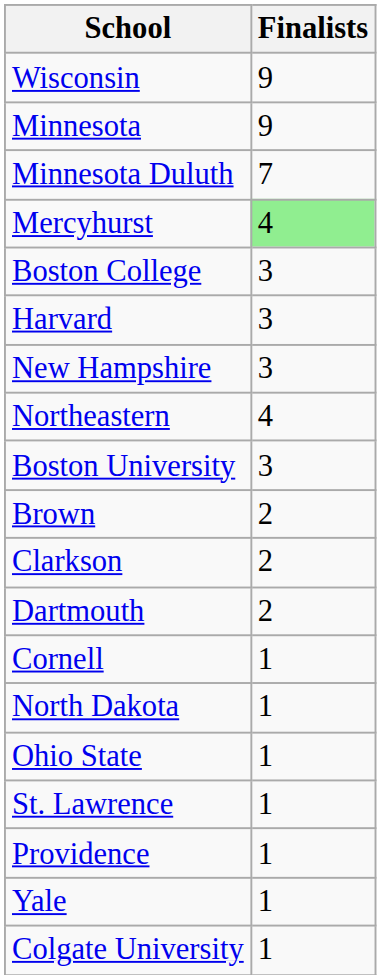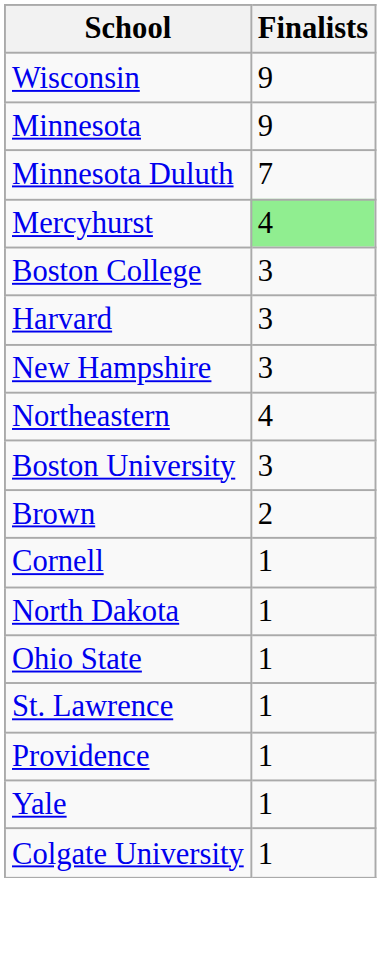- row: Clarkson | 2
- row: Dartmouth | 2
